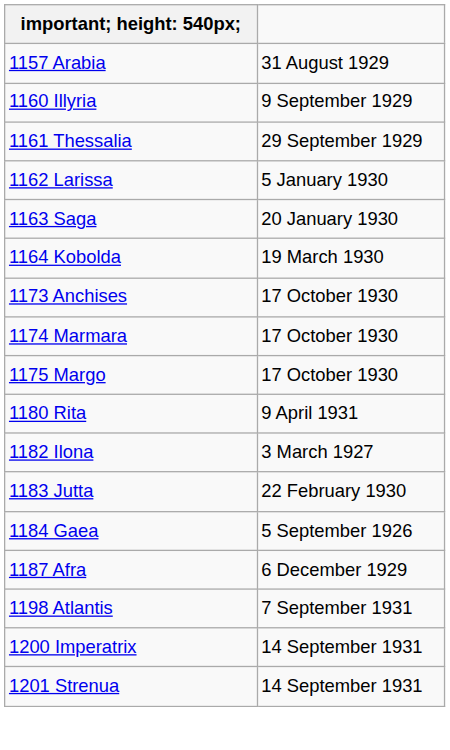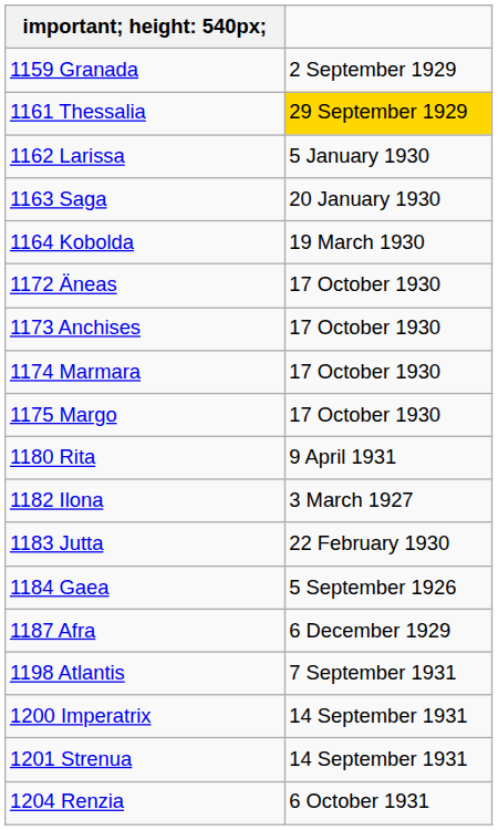- row: 1157 Arabia | 31 August 1929
+ row: 1159 Granada | 2 September 1929
- row: 1160 Illyria | 9 September 1929
1161 Thessalia | column 2: no background -> gold background
+ row: 1172 Äneas | 17 October 1930
+ row: 1204 Renzia | 6 October 1931
